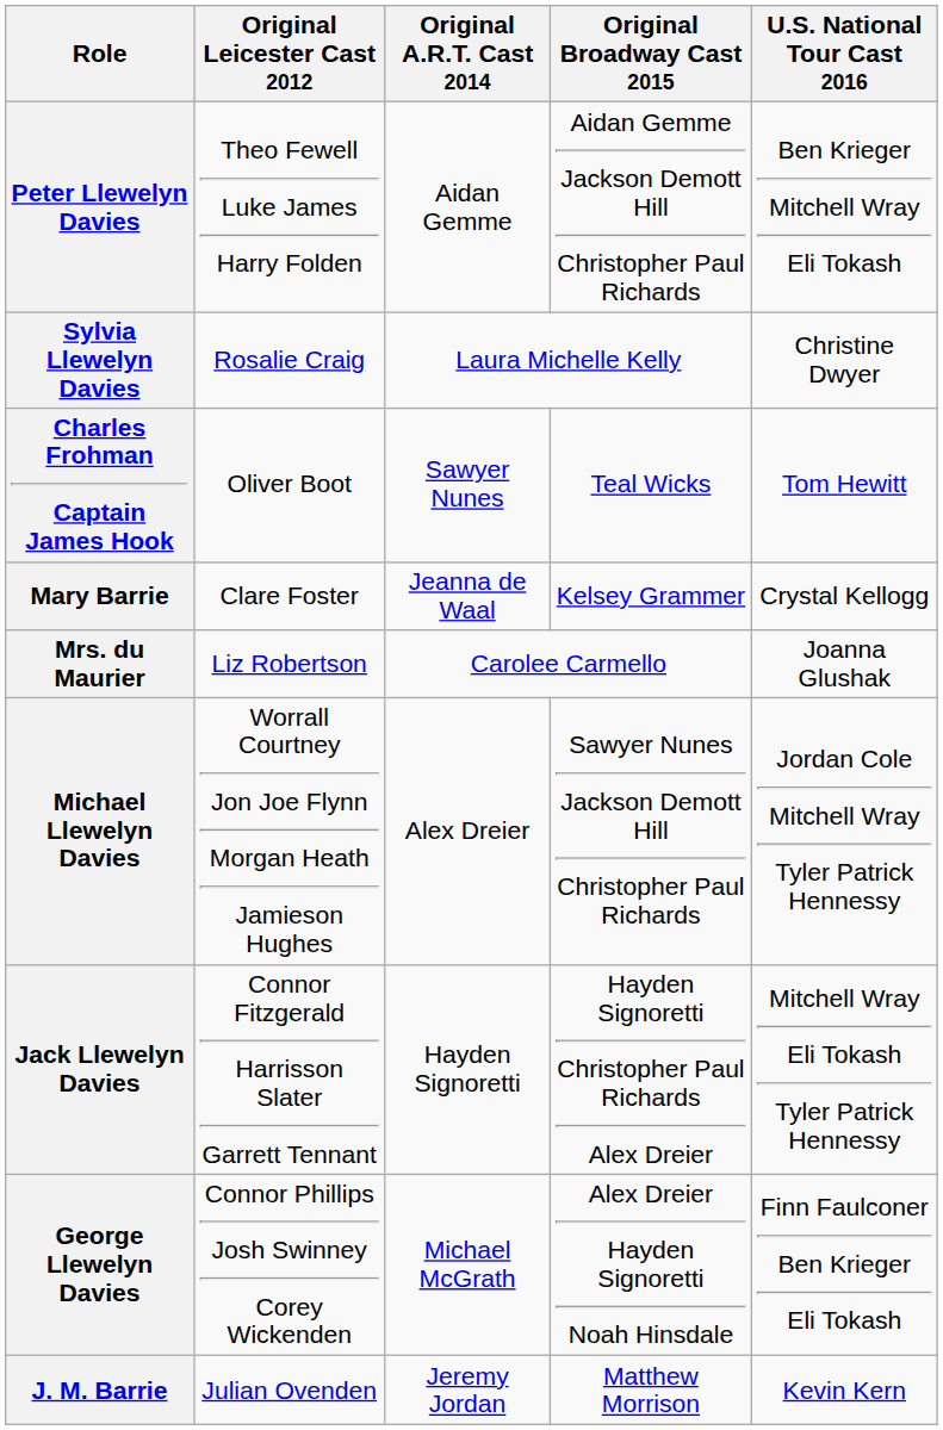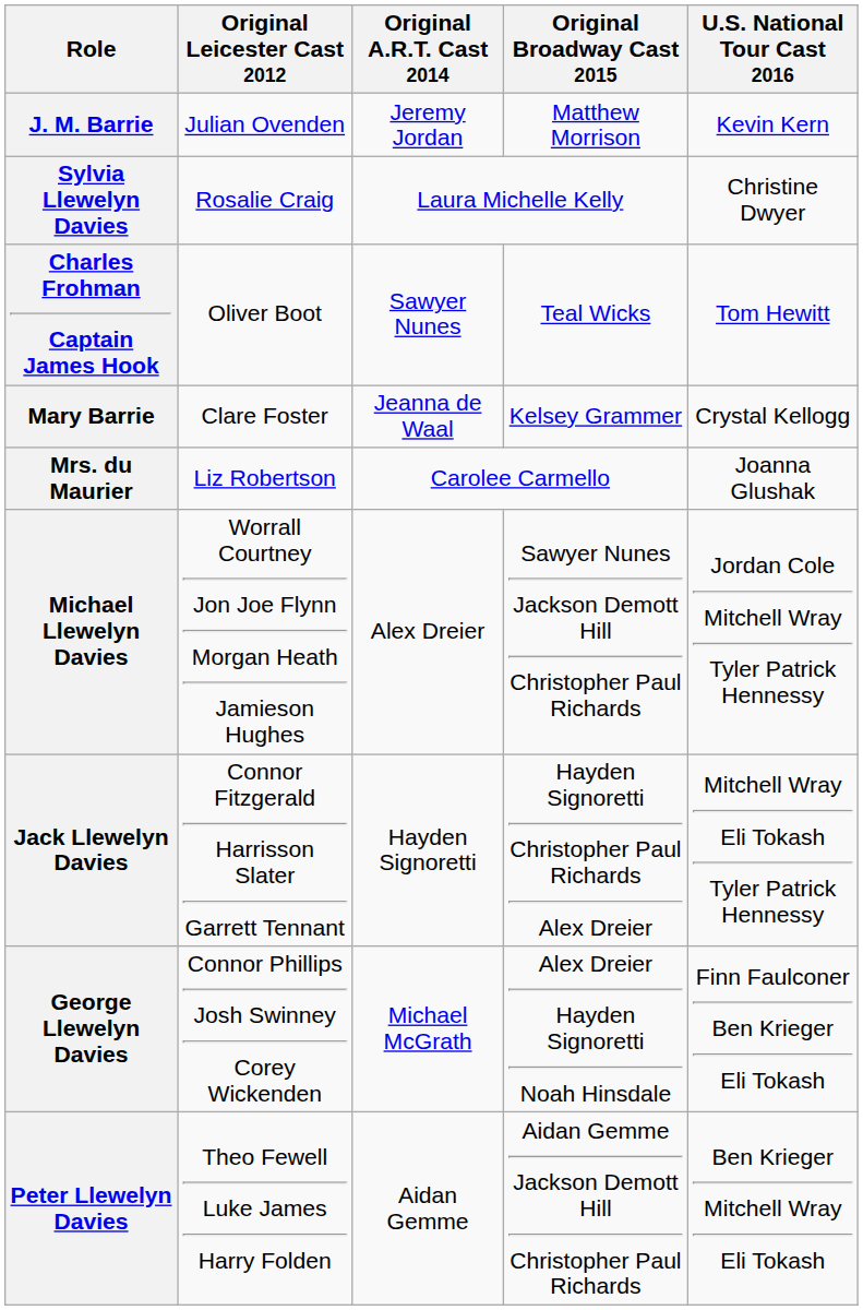rows swapped: J. M. Barrie <-> Peter Llewelyn Davies
